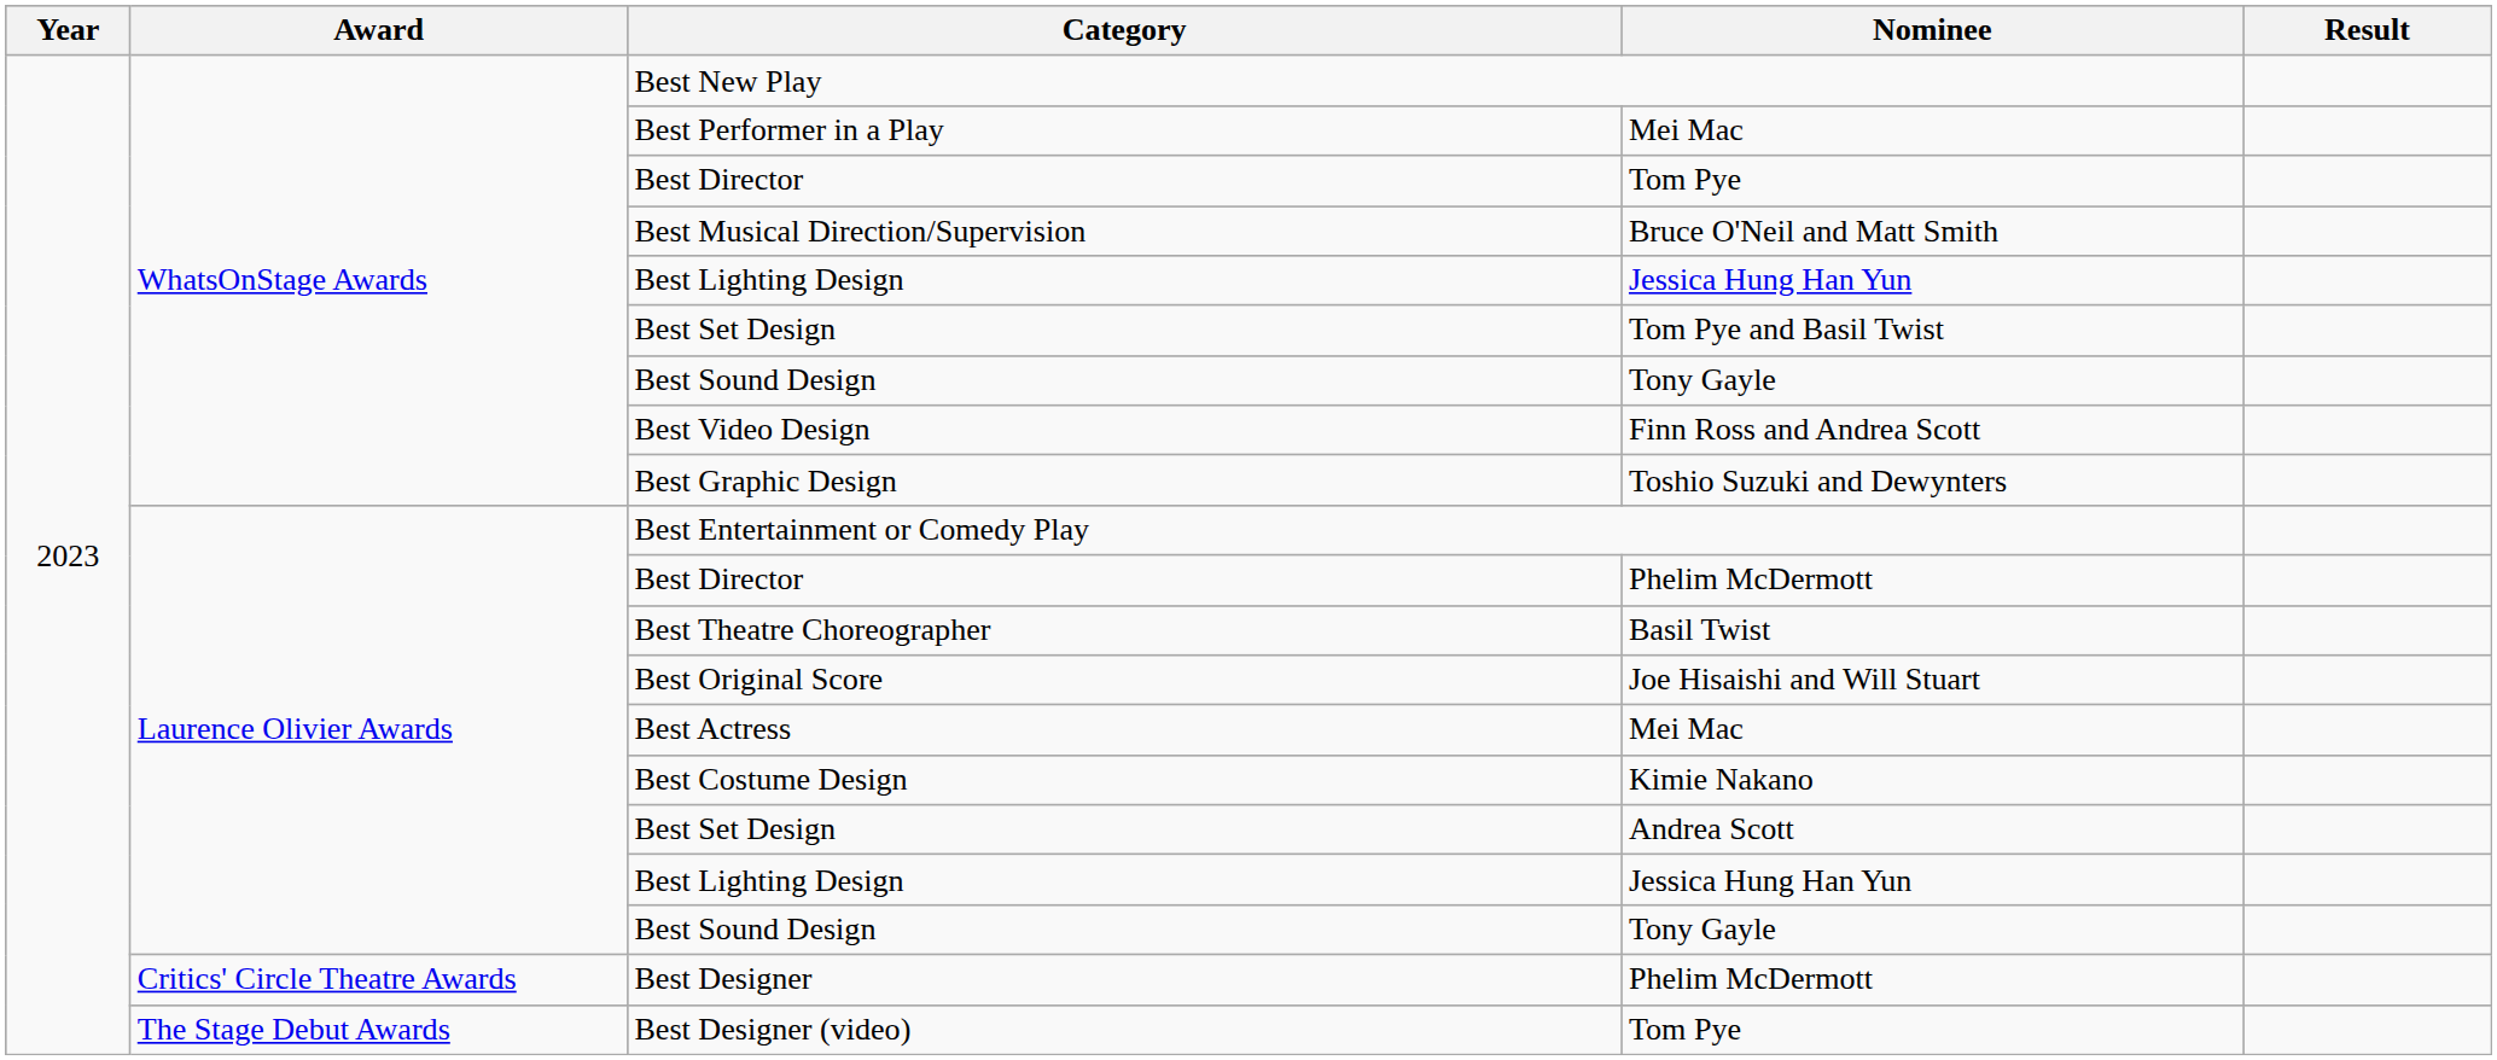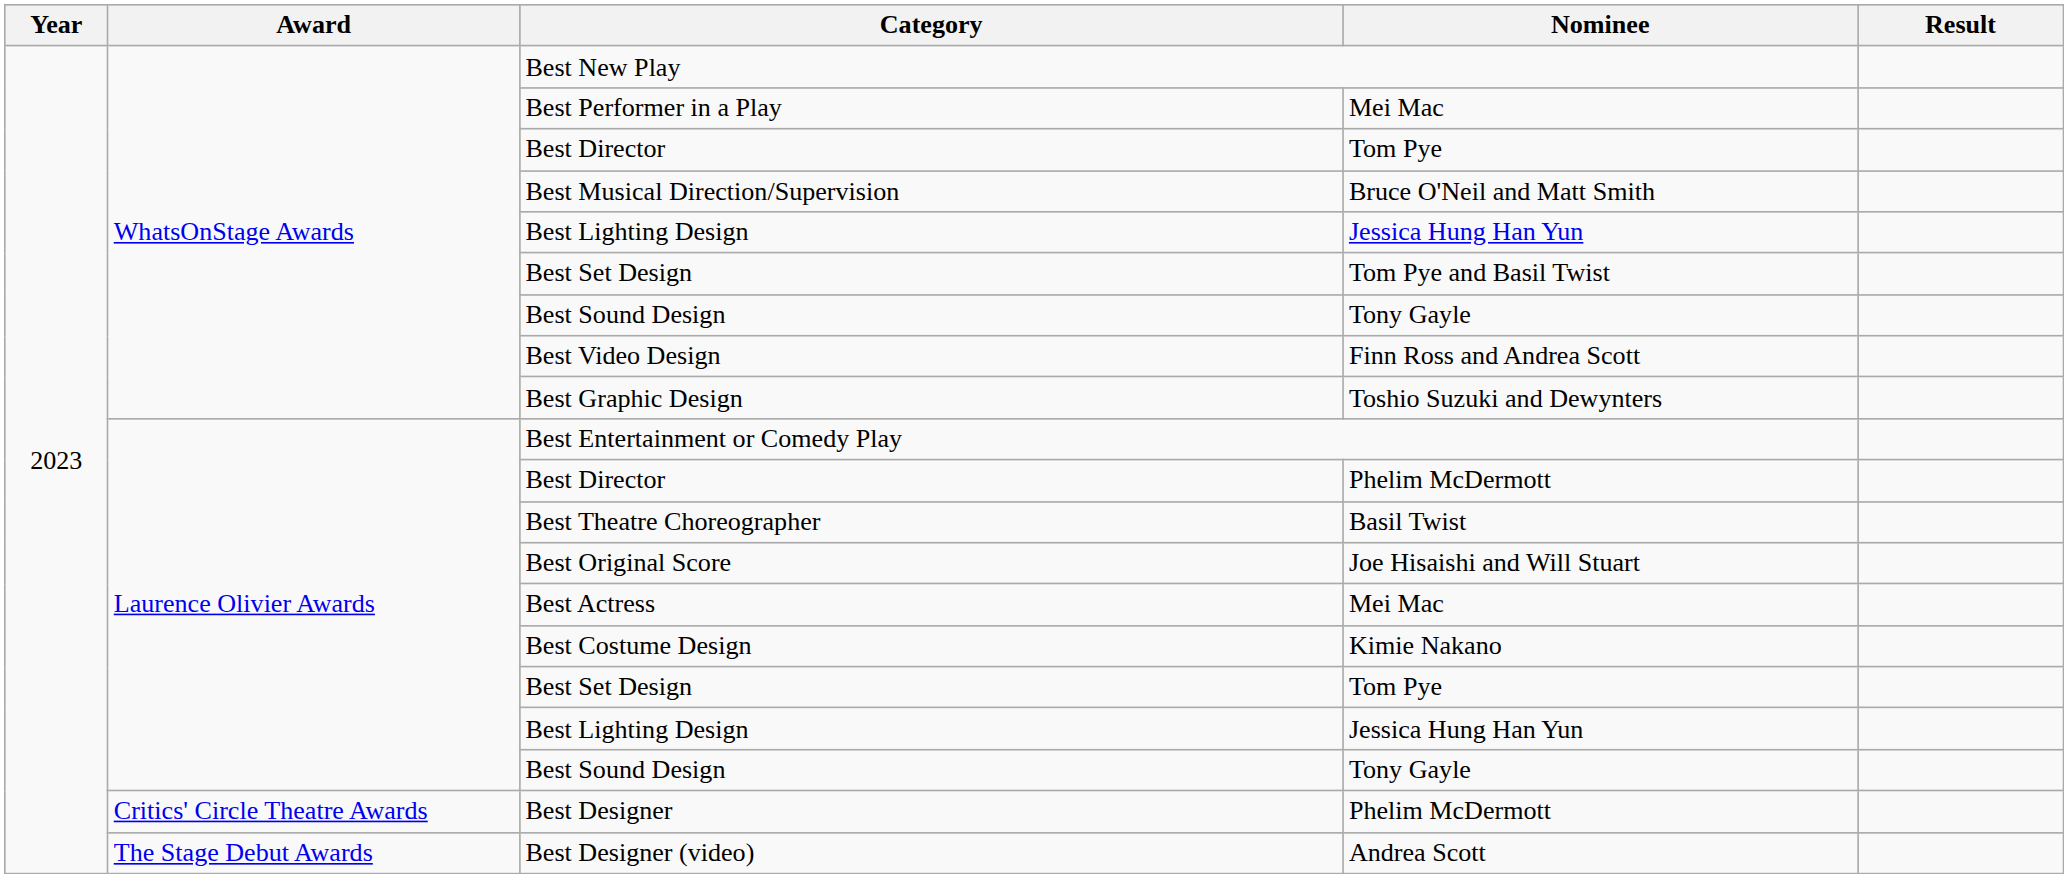Laurence Olivier Awards / Best Set Design | Nominee: Andrea Scott -> Tom Pye
Best Designer (video) | Nominee: Tom Pye -> Andrea Scott
